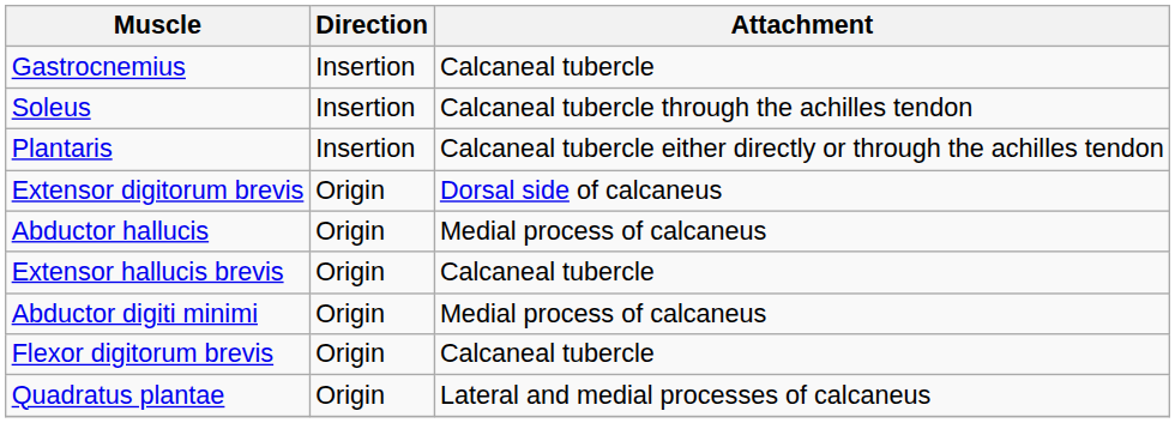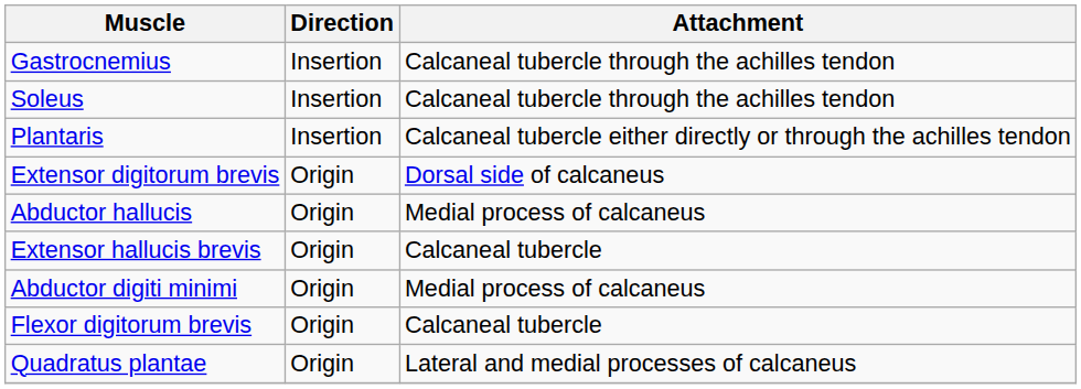Gastrocnemius | Attachment: Calcaneal tubercle -> Calcaneal tubercle through the achilles tendon
